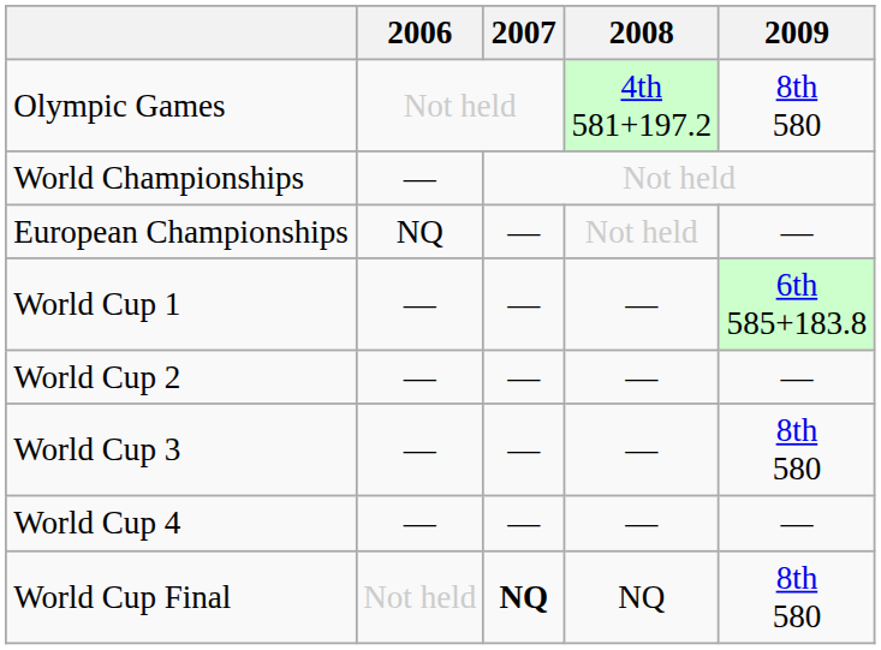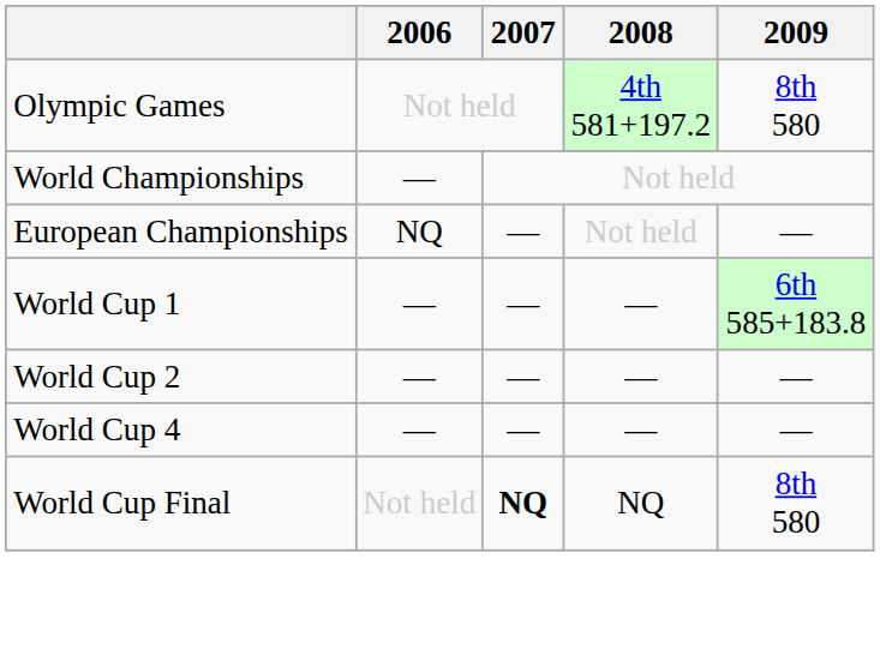- row: World Cup 3 | — | — | — | 8th 580
